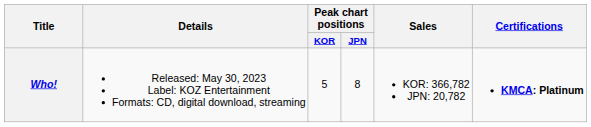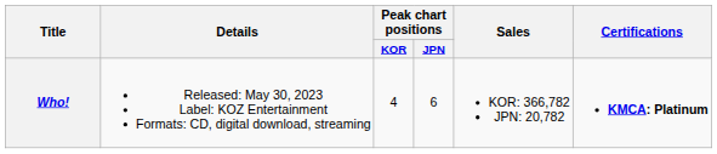Who! | Peak chart positions / KOR: 5 -> 4
Who! | Peak chart positions / JPN: 8 -> 6
